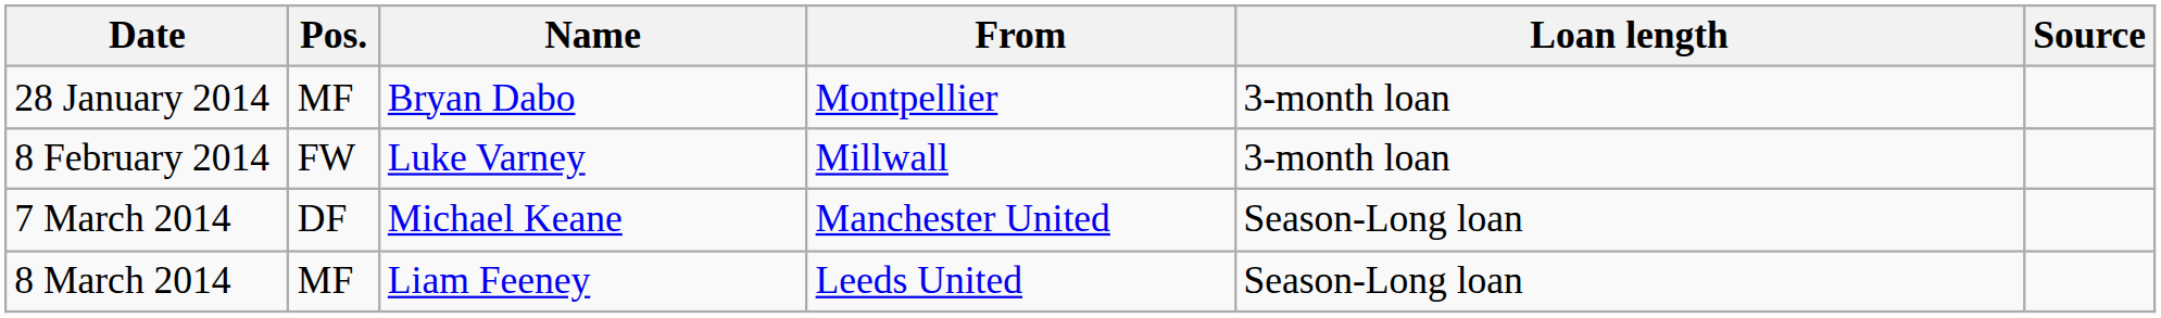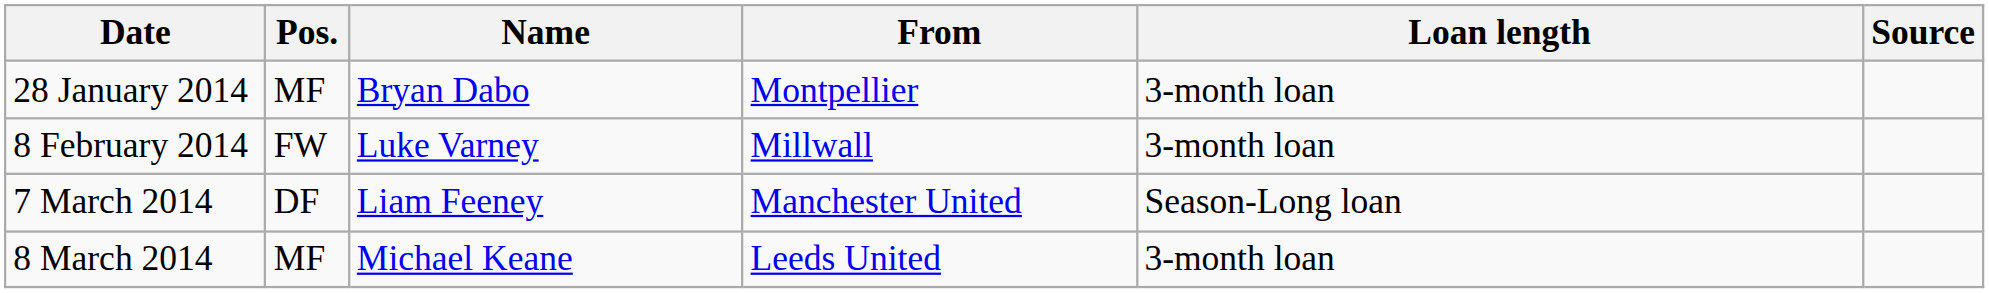7 March 2014 | Name: Michael Keane -> Liam Feeney
8 March 2014 | Name: Liam Feeney -> Michael Keane
8 March 2014 | Loan length: Season-Long loan -> 3-month loan
